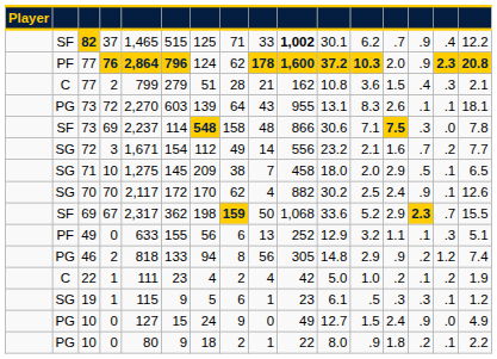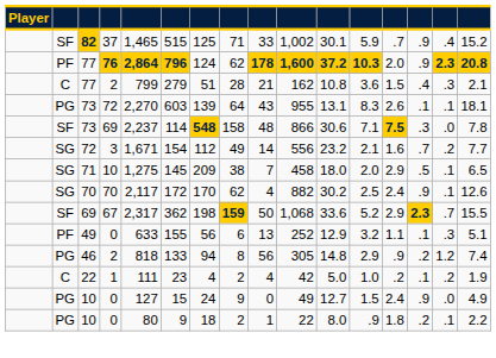82 | column 10: bold -> normal
82 | column 12: 6.2 -> 5.9
82 | column 16: 12.2 -> 15.2
- row: SG | 19 | 1 | 115 | 9 | 5 | 6 | 1 | 23 | 6.1 | .5 | .3 | .3 | .1 | 1.2
